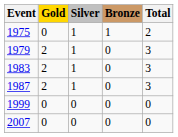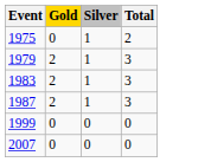- column: Bronze | 1 | 0 | 0 | 0 | 0 | 0
